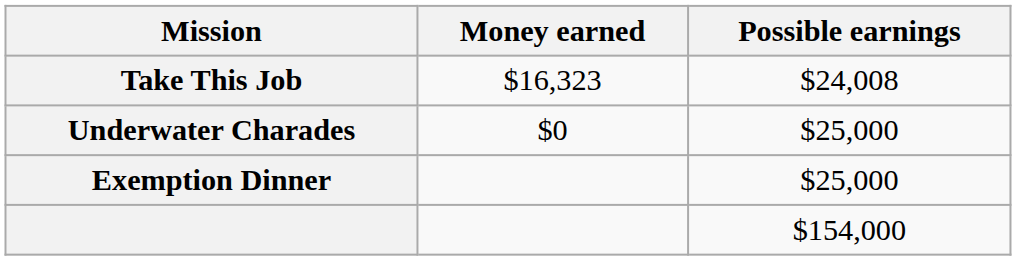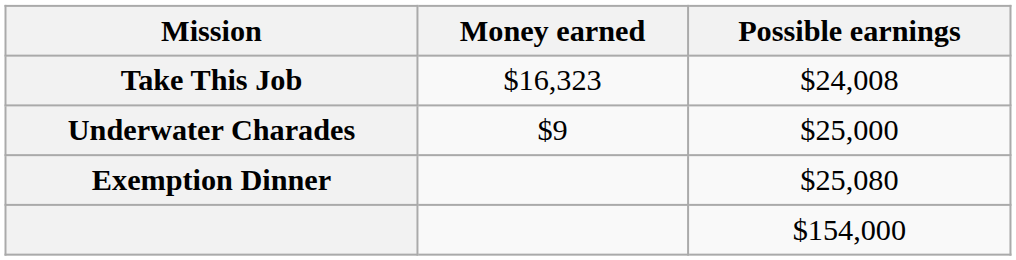Underwater Charades | Money earned: $0 -> $9
Exemption Dinner | Possible earnings: $25,000 -> $25,080
